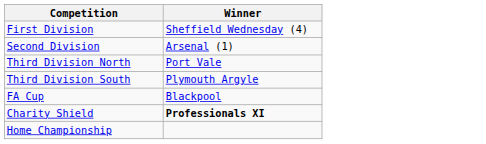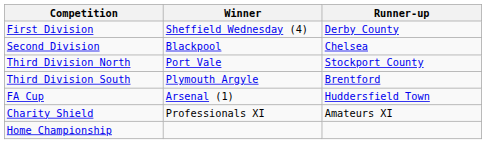+ column: Runner-up | Derby County | Chelsea | Stockport County | Brentford | Huddersfield Town | Amateurs XI
Second Division | Winner: Arsenal (1) -> Blackpool
FA Cup | Winner: Blackpool -> Arsenal (1)
Charity Shield | Winner: bold -> normal
